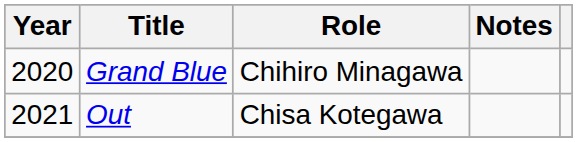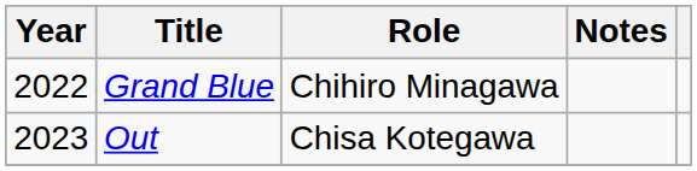Grand Blue | Year: 2020 -> 2022
Out | Year: 2021 -> 2023
